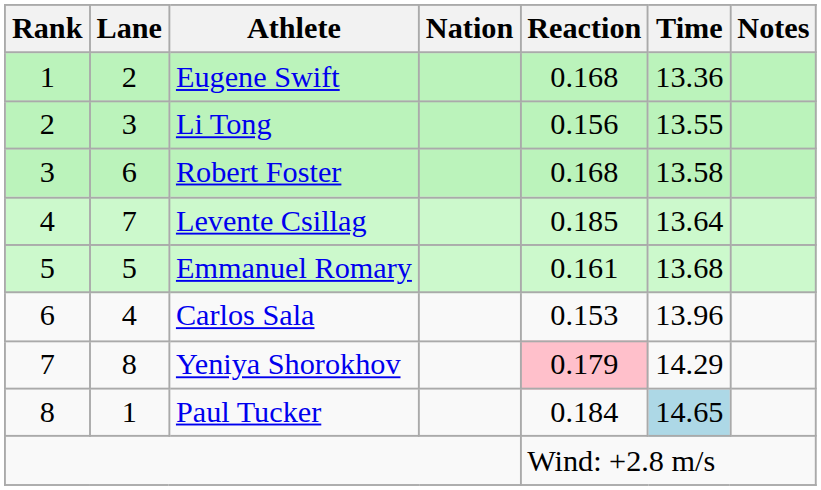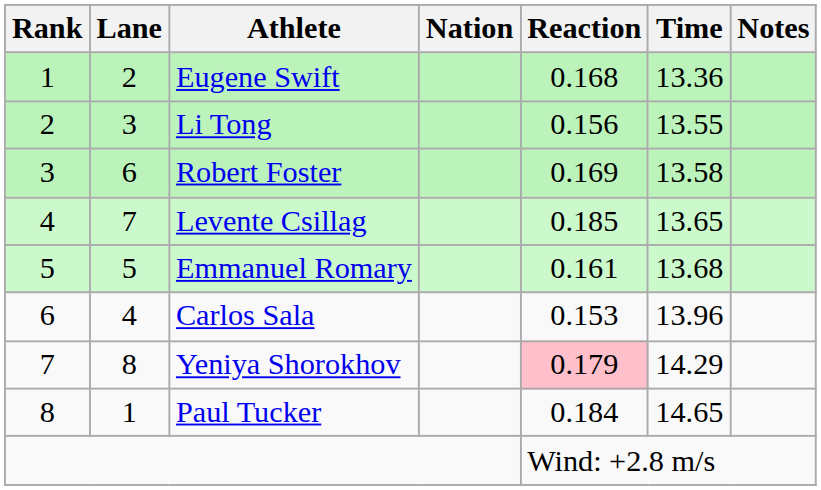Robert Foster | Reaction: 0.168 -> 0.169
Levente Csillag | Time: 13.64 -> 13.65
Paul Tucker | Time: lightblue background -> no background
